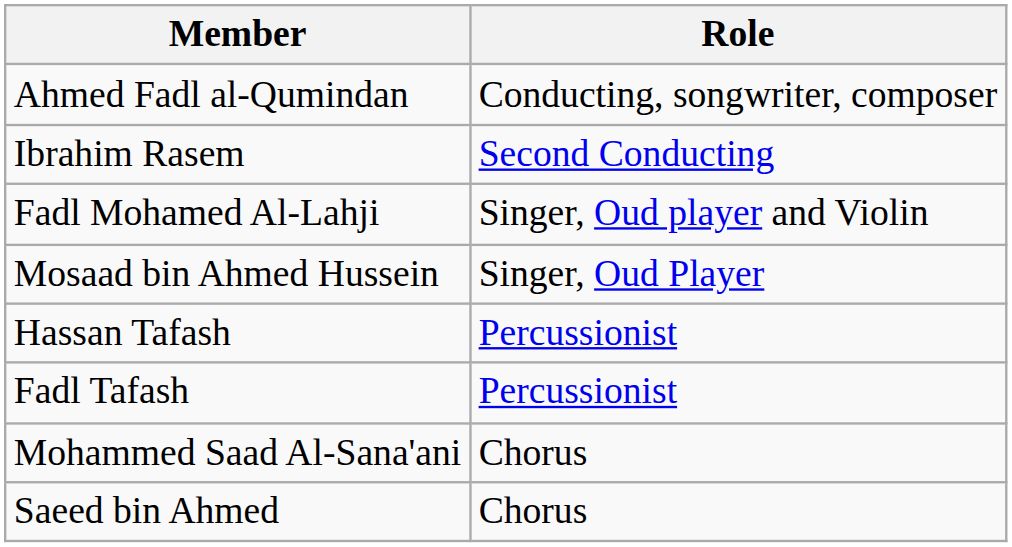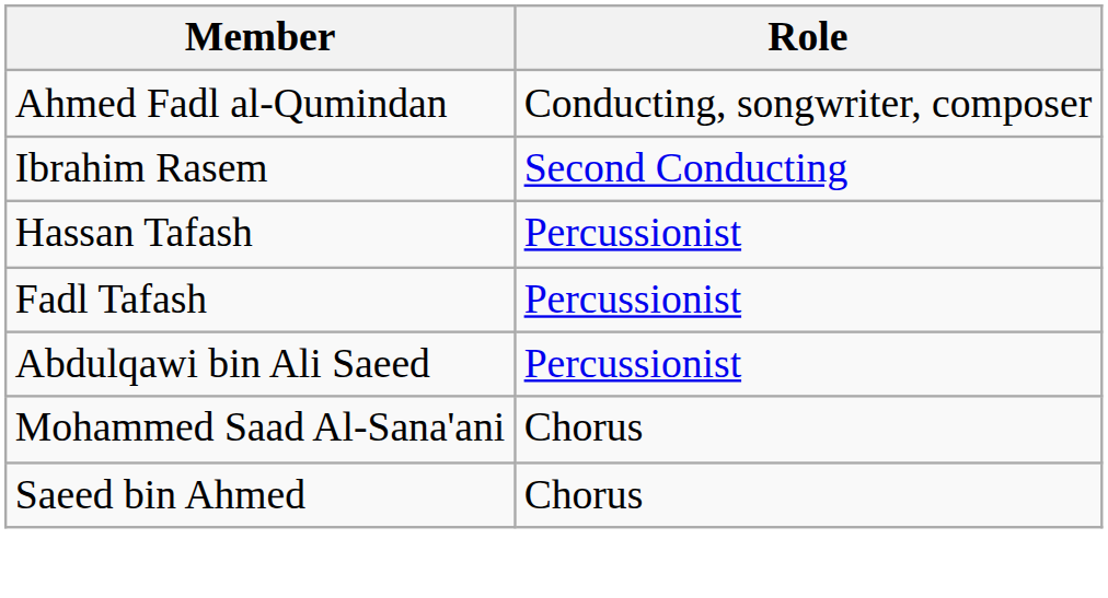- row: Fadl Mohamed Al-Lahji | Singer, Oud player and Violin
- row: Mosaad bin Ahmed Hussein | Singer, Oud Player
+ row: Abdulqawi bin Ali Saeed | Percussionist
